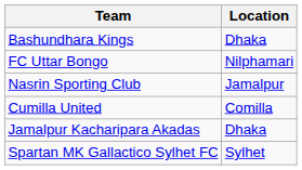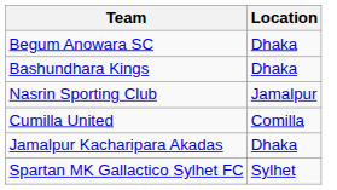+ row: Begum Anowara SC | Dhaka
- row: FC Uttar Bongo | Nilphamari
